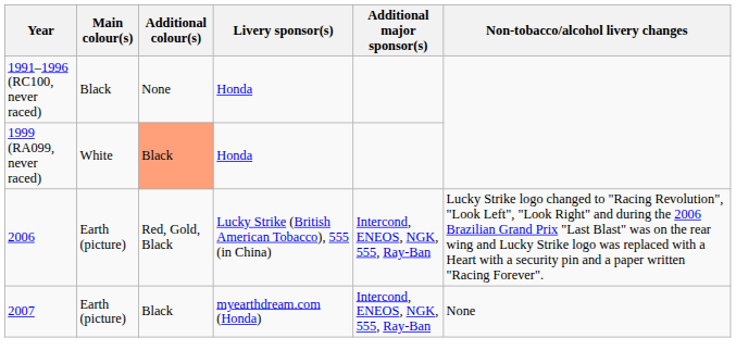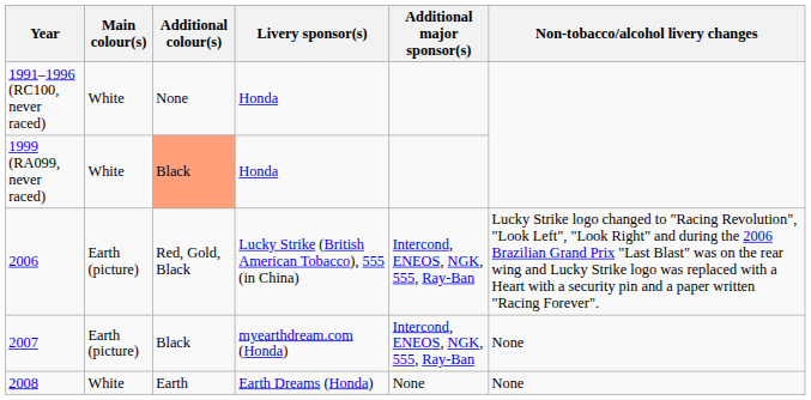1991–1996 (RC100, never raced) | Main colour(s): Black -> White
+ row: 2008 | White | Earth | Earth Dreams (Honda) | None | None
